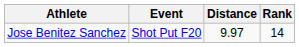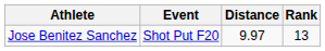Jose Benitez Sanchez | Rank: 14 -> 13
